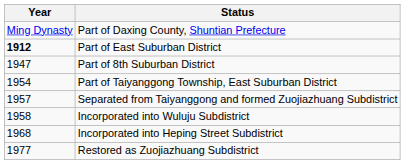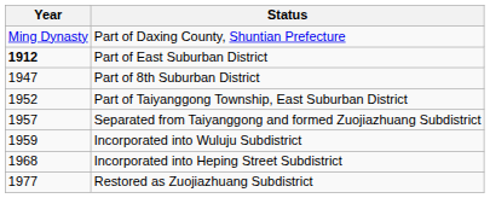Part of Taiyanggong Township, East Suburban District | Year: 1954 -> 1952
Incorporated into Wuluju Subdistrict | Year: 1958 -> 1959
